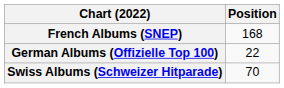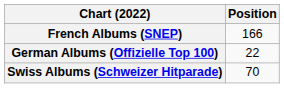French Albums (SNEP) | Position: 168 -> 166
